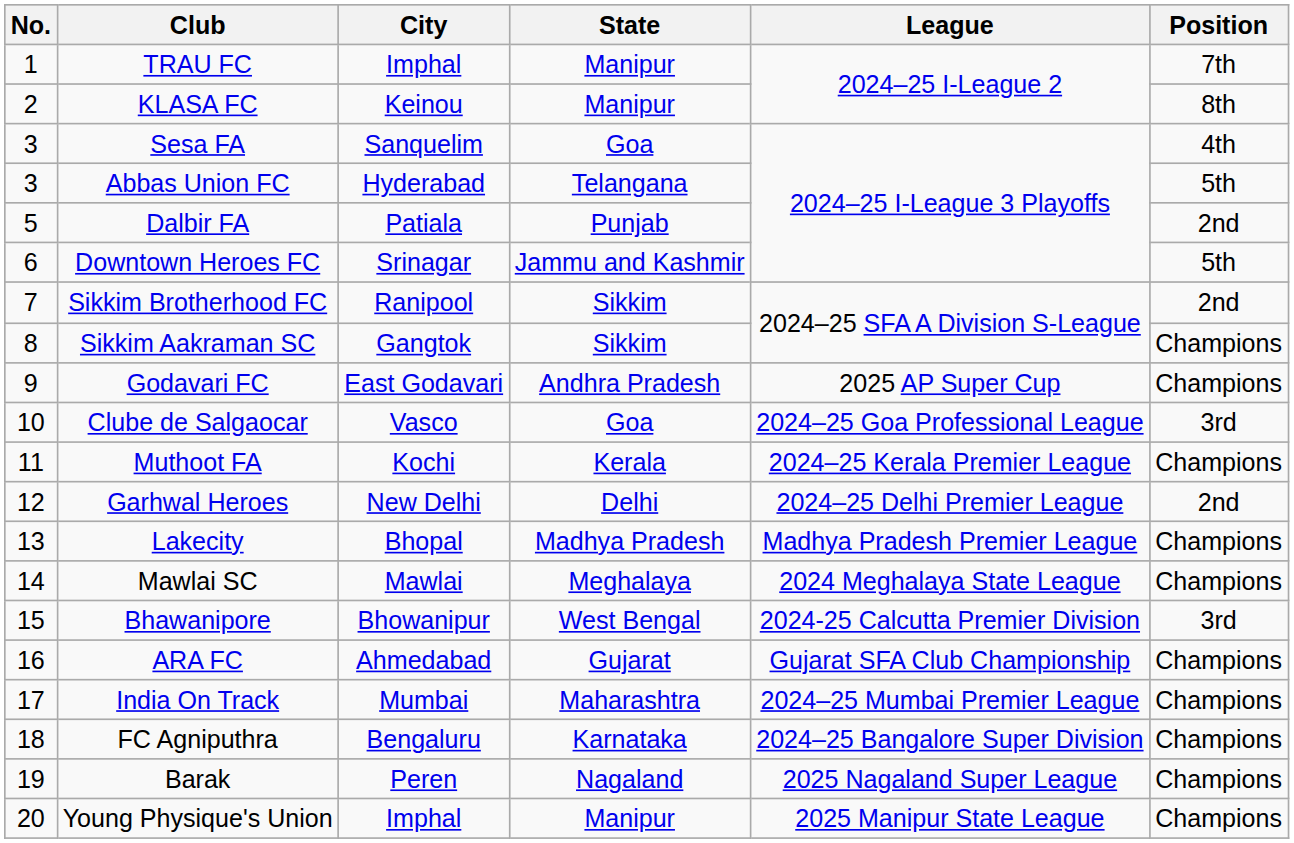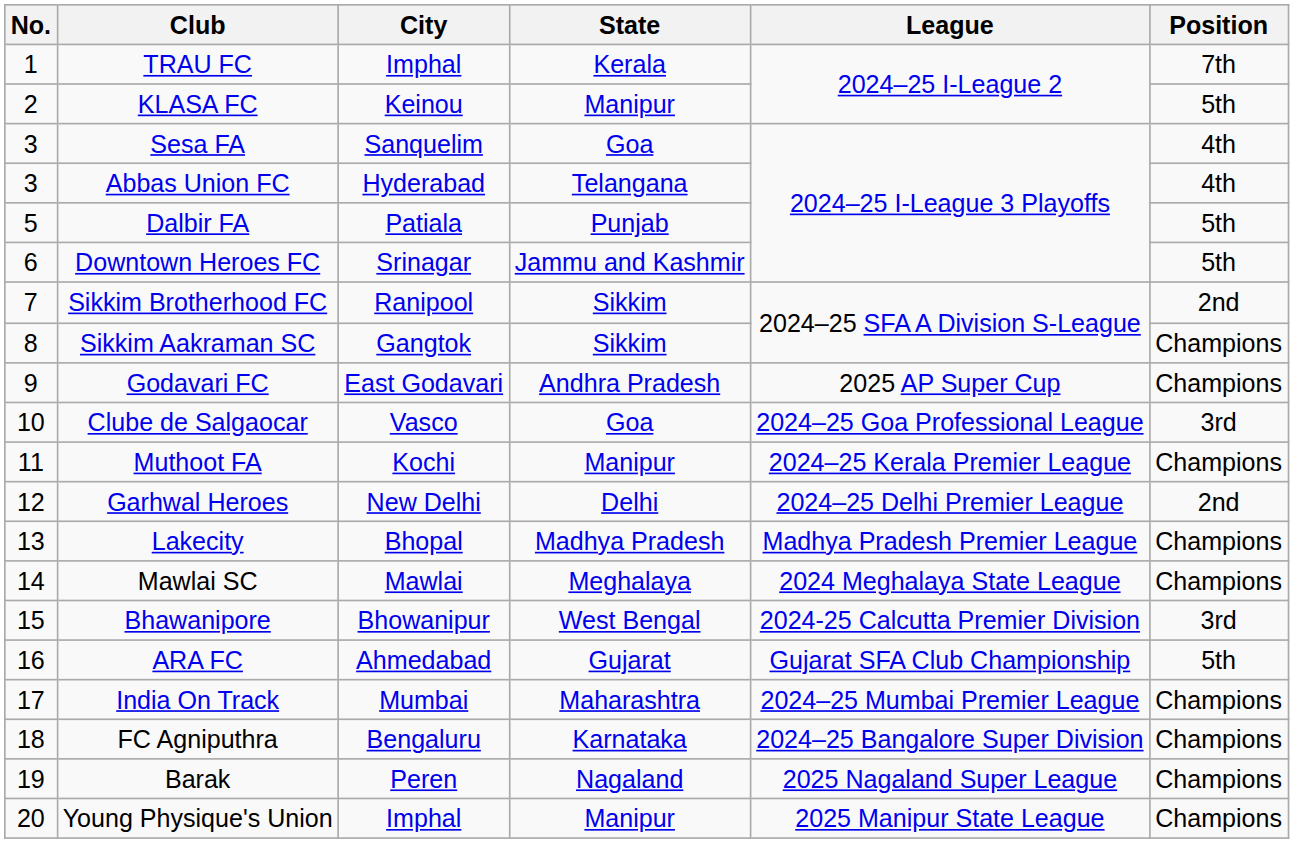TRAU FC | State: Manipur -> Kerala
KLASA FC | Position: 8th -> 5th
Abbas Union FC | Position: 5th -> 4th
Dalbir FA | Position: 2nd -> 5th
Muthoot FA | State: Kerala -> Manipur
ARA FC | Position: Champions -> 5th
